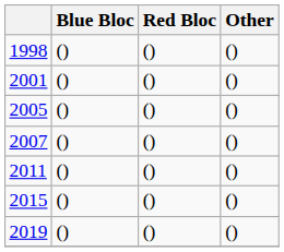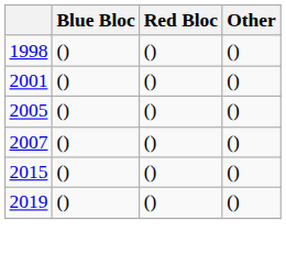- row: 2011 | () | () | ()
